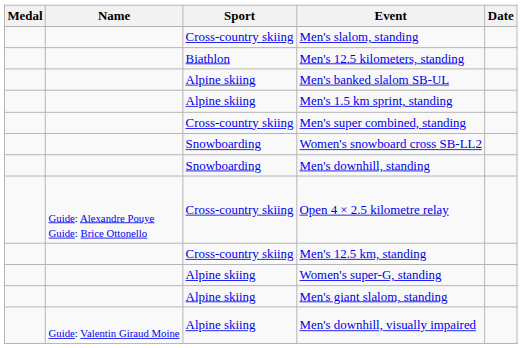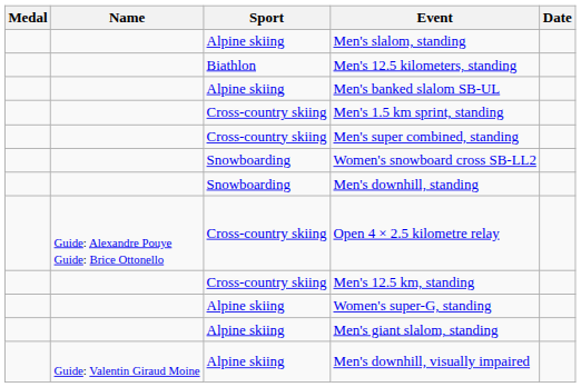Men's slalom, standing | Sport: Cross-country skiing -> Alpine skiing
Men's 1.5 km sprint, standing | Sport: Alpine skiing -> Cross-country skiing
